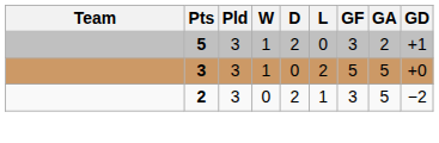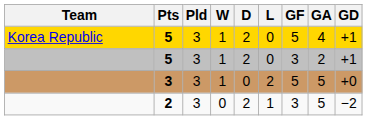+ row: Korea Republic | 5 | 3 | 1 | 2 | 0 | 5 | 4 | +1
